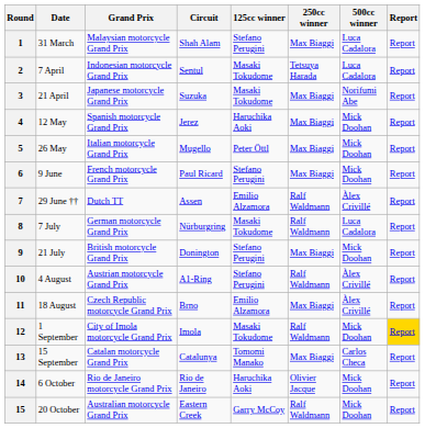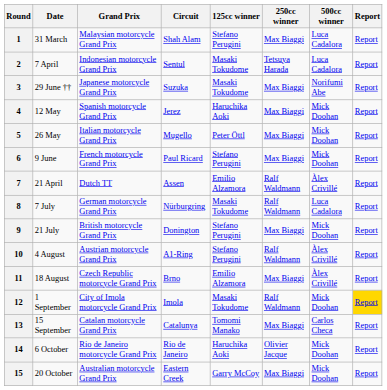3 | Date: 21 April -> 29 June ††
7 | Date: 29 June †† -> 21 April
15 | 250cc winner: Ralf Waldmann -> Max Biaggi
